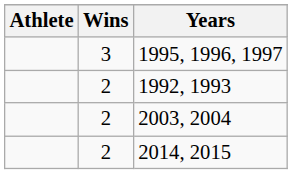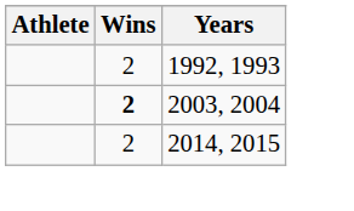- row: 3 | 1995, 1996, 1997
2003, 2004 | Wins: normal -> bold
